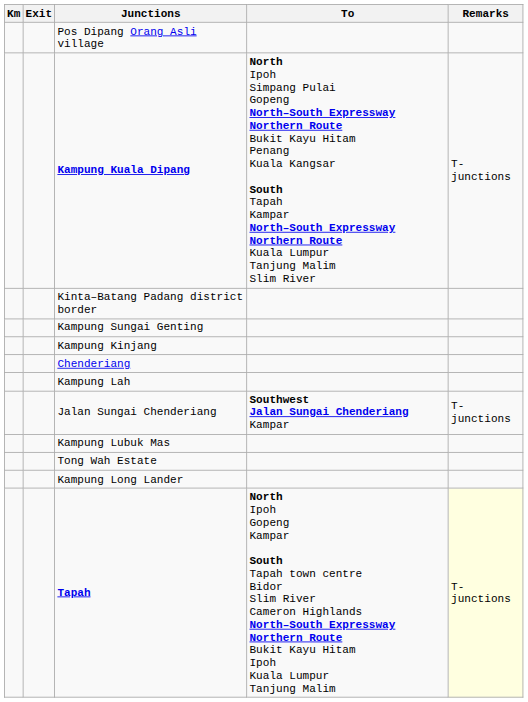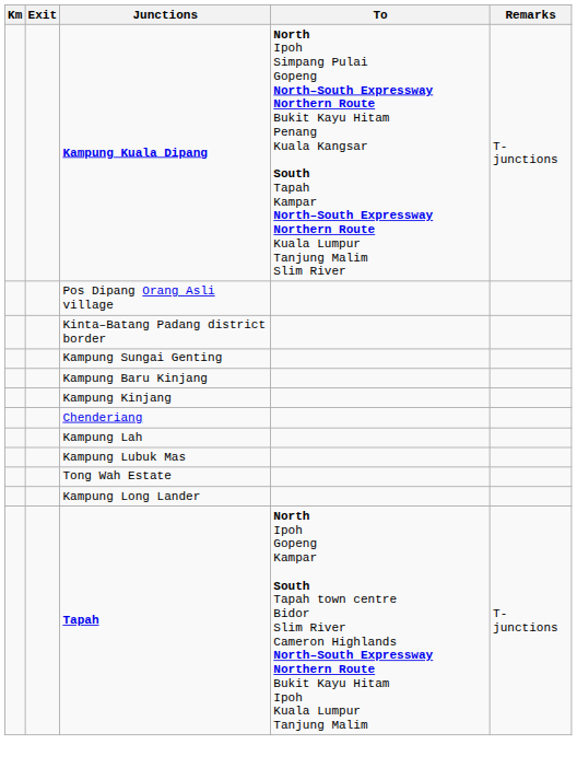rows swapped: Kampung Kuala Dipang <-> Pos Dipang Orang Asli village
+ row: Kampung Baru Kinjang
- row: Jalan Sungai Chenderiang | Southwest Jalan Sungai Chenderiang Kampar | T-junctions
Tapah | Remarks: lightyellow background -> no background
